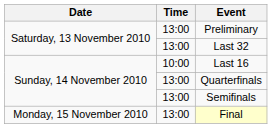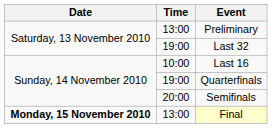Last 32 | Time: 13:00 -> 19:00
Quarterfinals | Time: 13:00 -> 19:00
Semifinals | Time: 13:00 -> 20:00
Final | Date: normal -> bold
